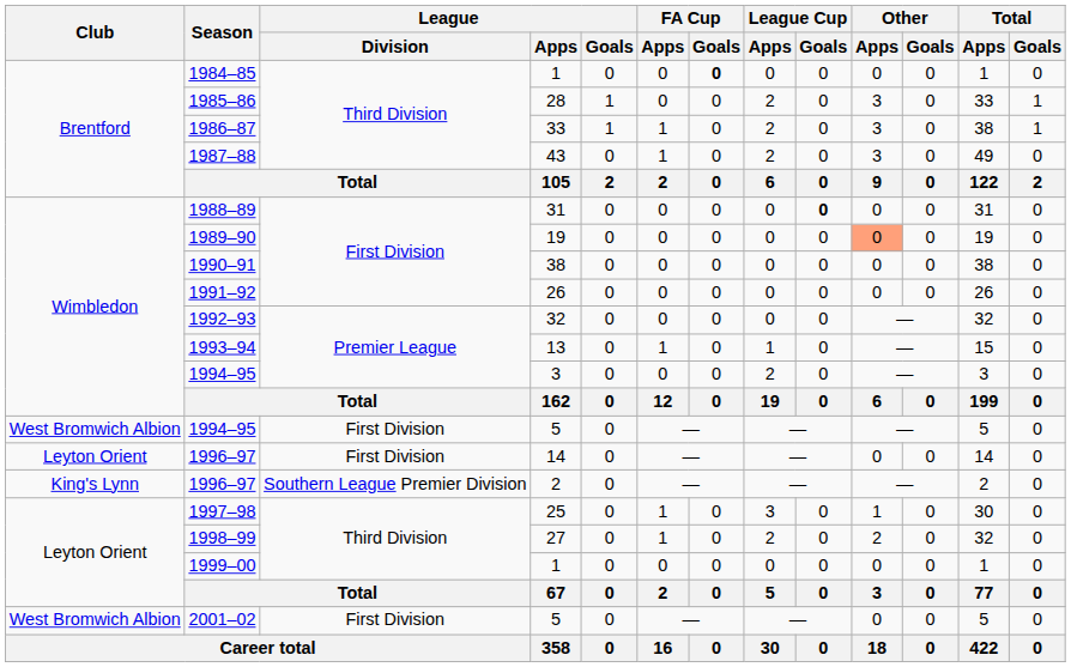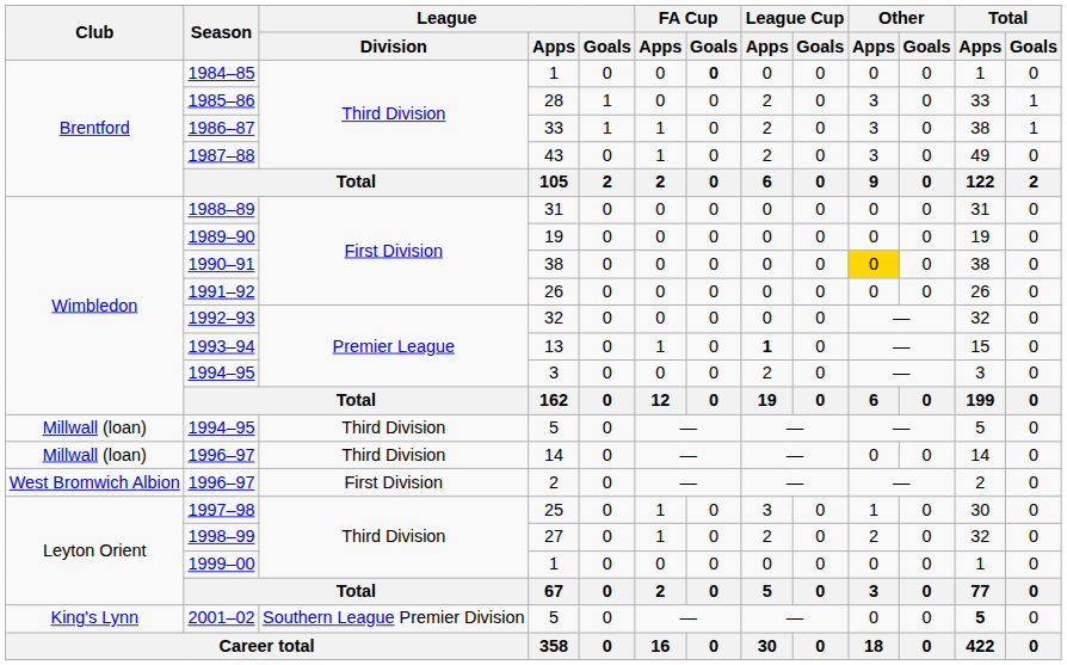1988–89 | League Cup / Goals: bold -> normal
1989–90 | Other / Apps: lightsalmon background -> no background
1990–91 | Other / Apps: no background -> gold background
1993–94 | League Cup / Apps: normal -> bold
1994–95 / 5 | Club: West Bromwich Albion -> Millwall (loan)
1994–95 / 5 | League / Division: First Division -> Third Division
1996–97 / 14 | Club: Leyton Orient -> Millwall (loan)
1996–97 / 14 | League / Division: First Division -> Third Division
1996–97 / 2 | Club: King's Lynn -> West Bromwich Albion
1996–97 / 2 | League / Division: Southern League Premier Division -> First Division
2001–02 | Club: West Bromwich Albion -> King's Lynn
2001–02 | League / Division: First Division -> Southern League Premier Division
2001–02 | Total / Apps: normal -> bold
